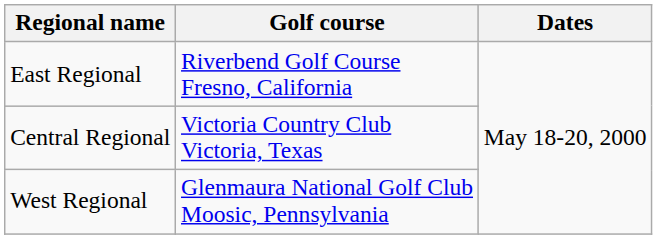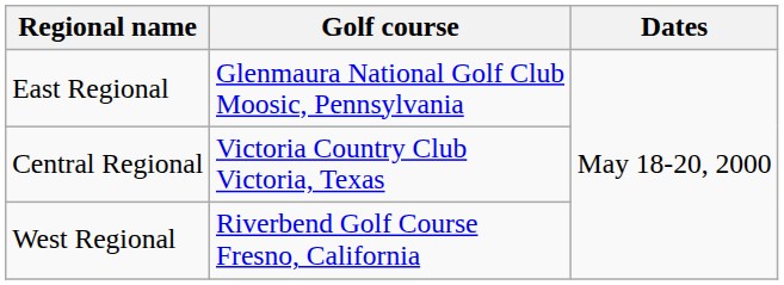East Regional | Golf course: Riverbend Golf Course Fresno, California -> Glenmaura National Golf Club Moosic, Pennsylvania
West Regional | Golf course: Glenmaura National Golf Club Moosic, Pennsylvania -> Riverbend Golf Course Fresno, California
